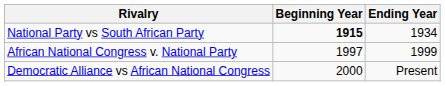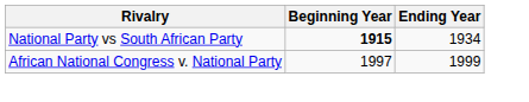- row: Democratic Alliance vs African National Congress | 2000 | Present
